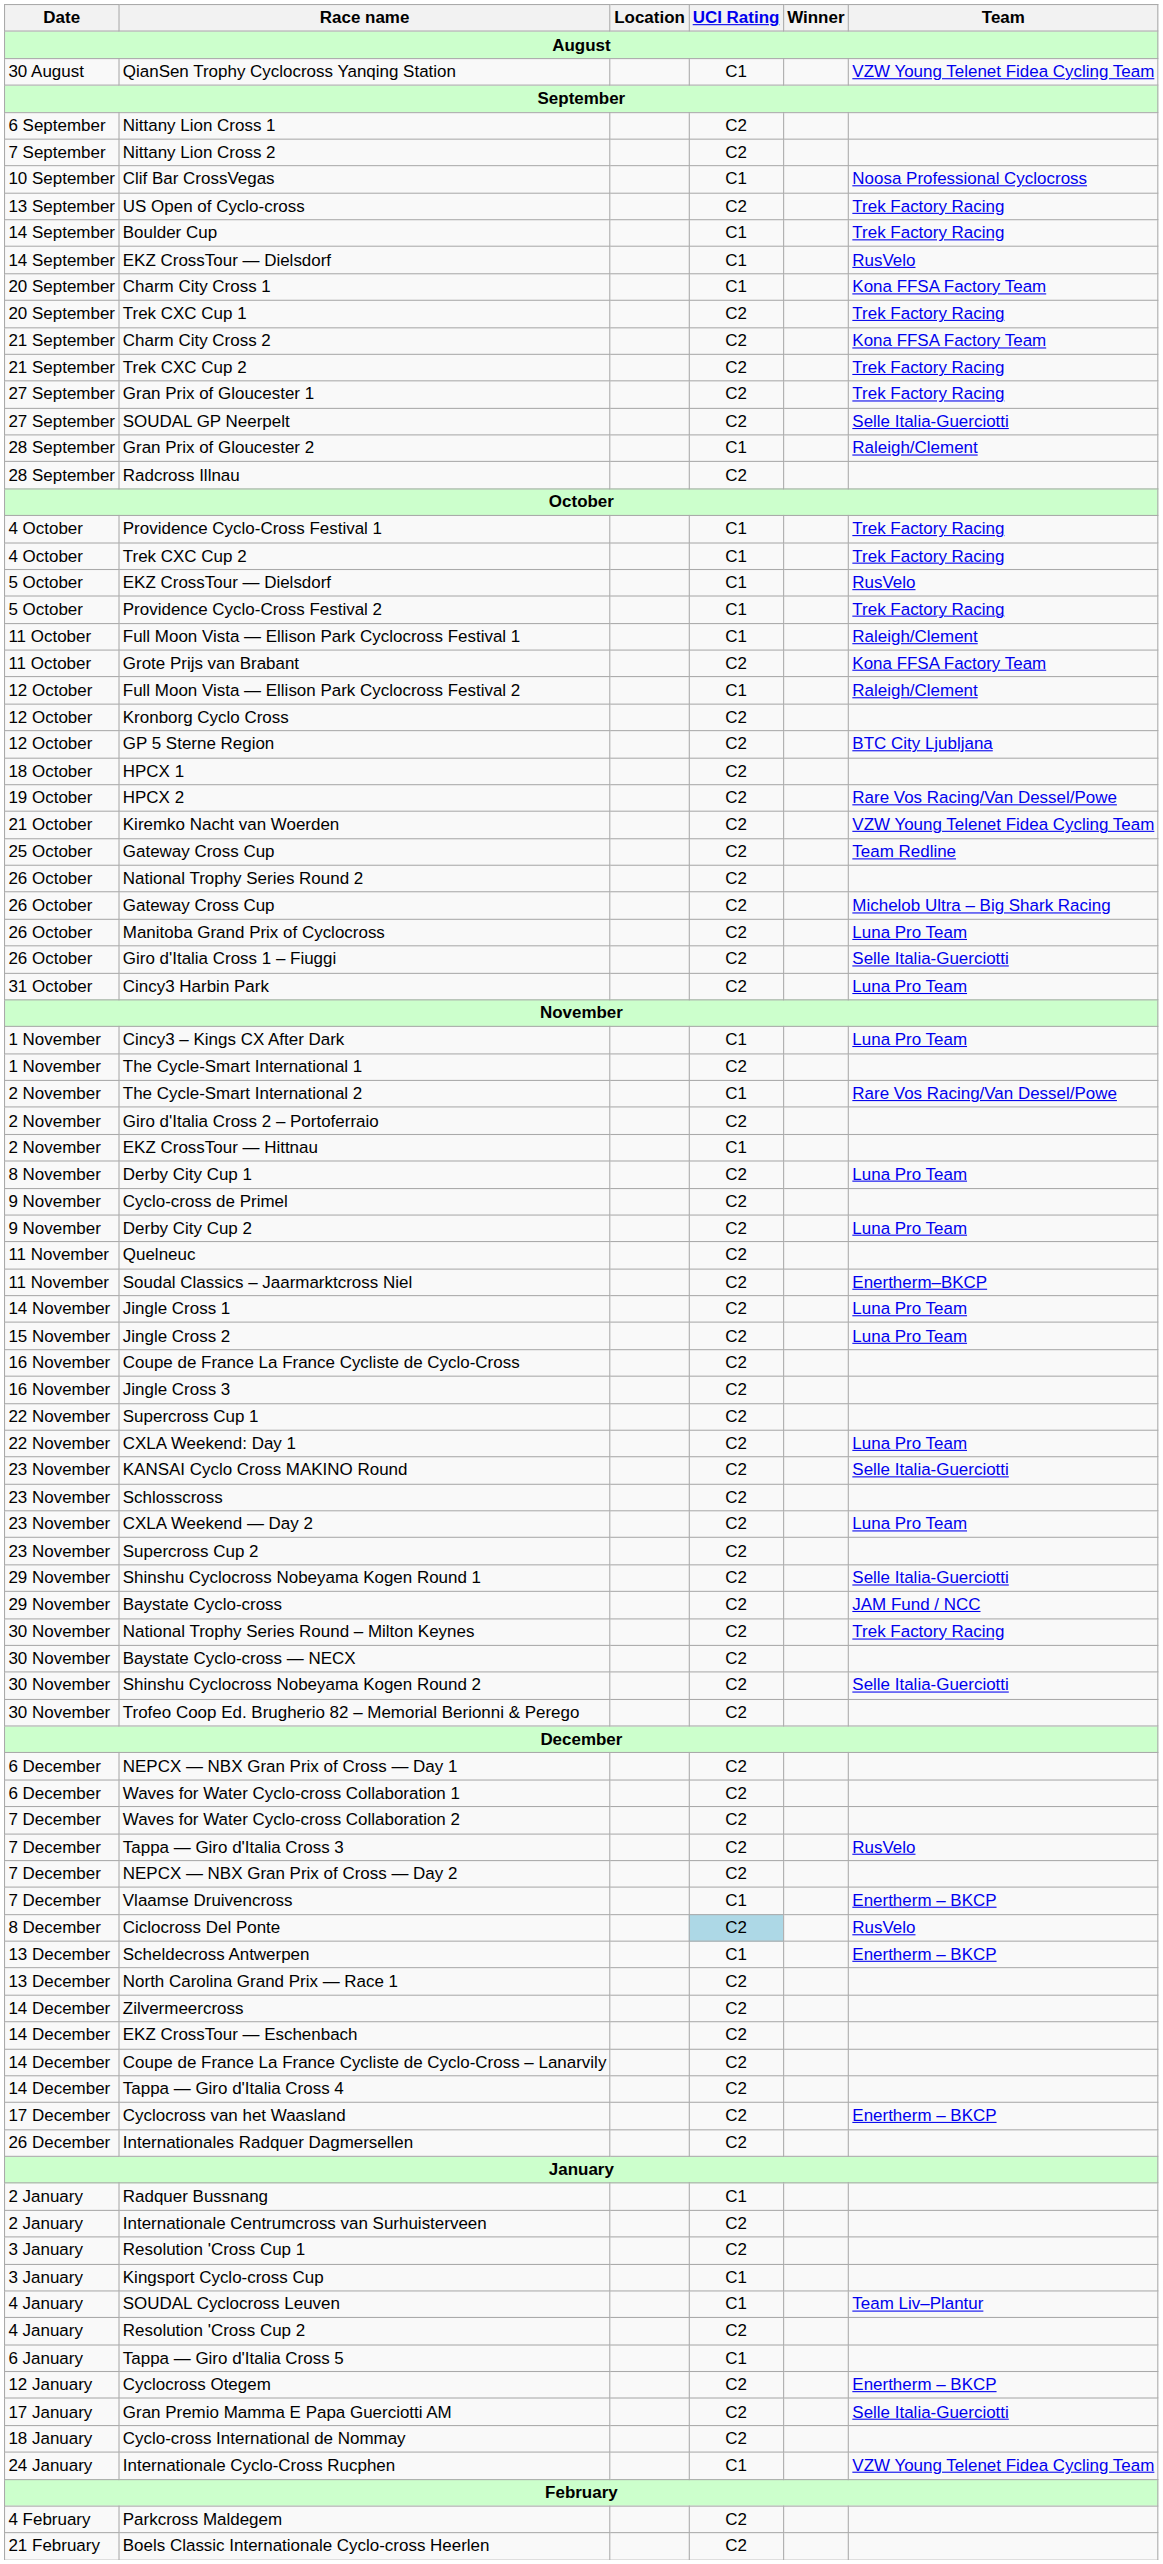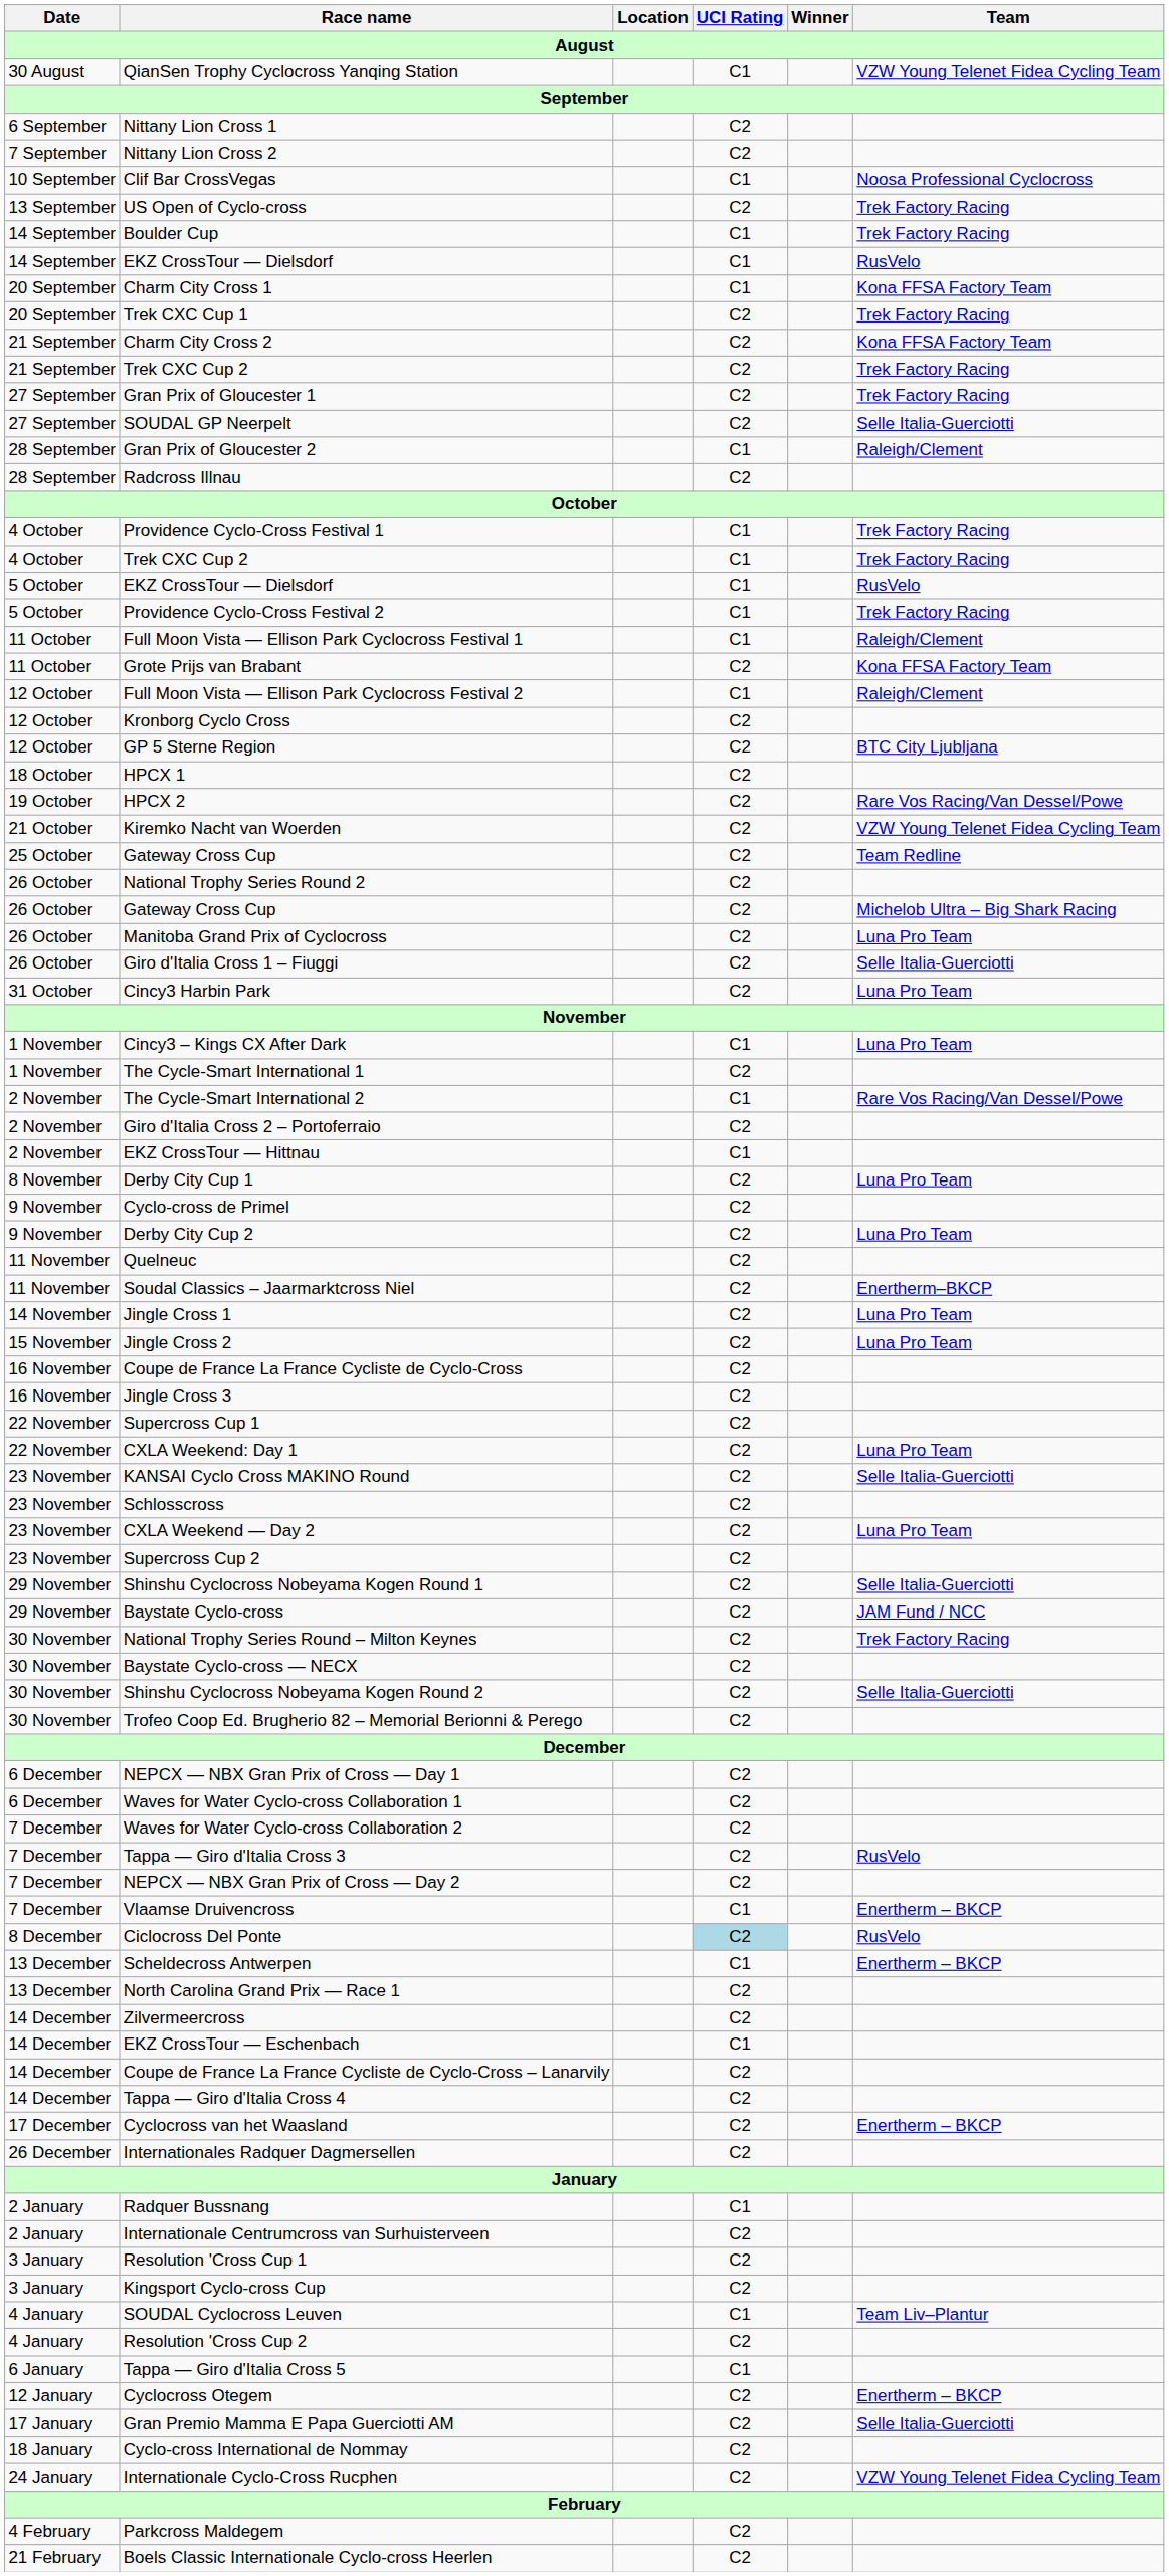EKZ CrossTour — Eschenbach | UCI Rating: C2 -> C1
Kingsport Cyclo-cross Cup | UCI Rating: C1 -> C2
Internationale Cyclo-Cross Rucphen | UCI Rating: C1 -> C2
